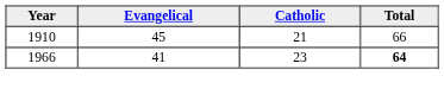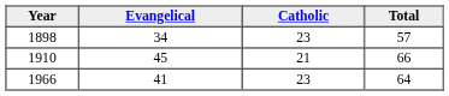+ row: 1898 | 34 | 23 | 57
1966 | Total: bold -> normal
